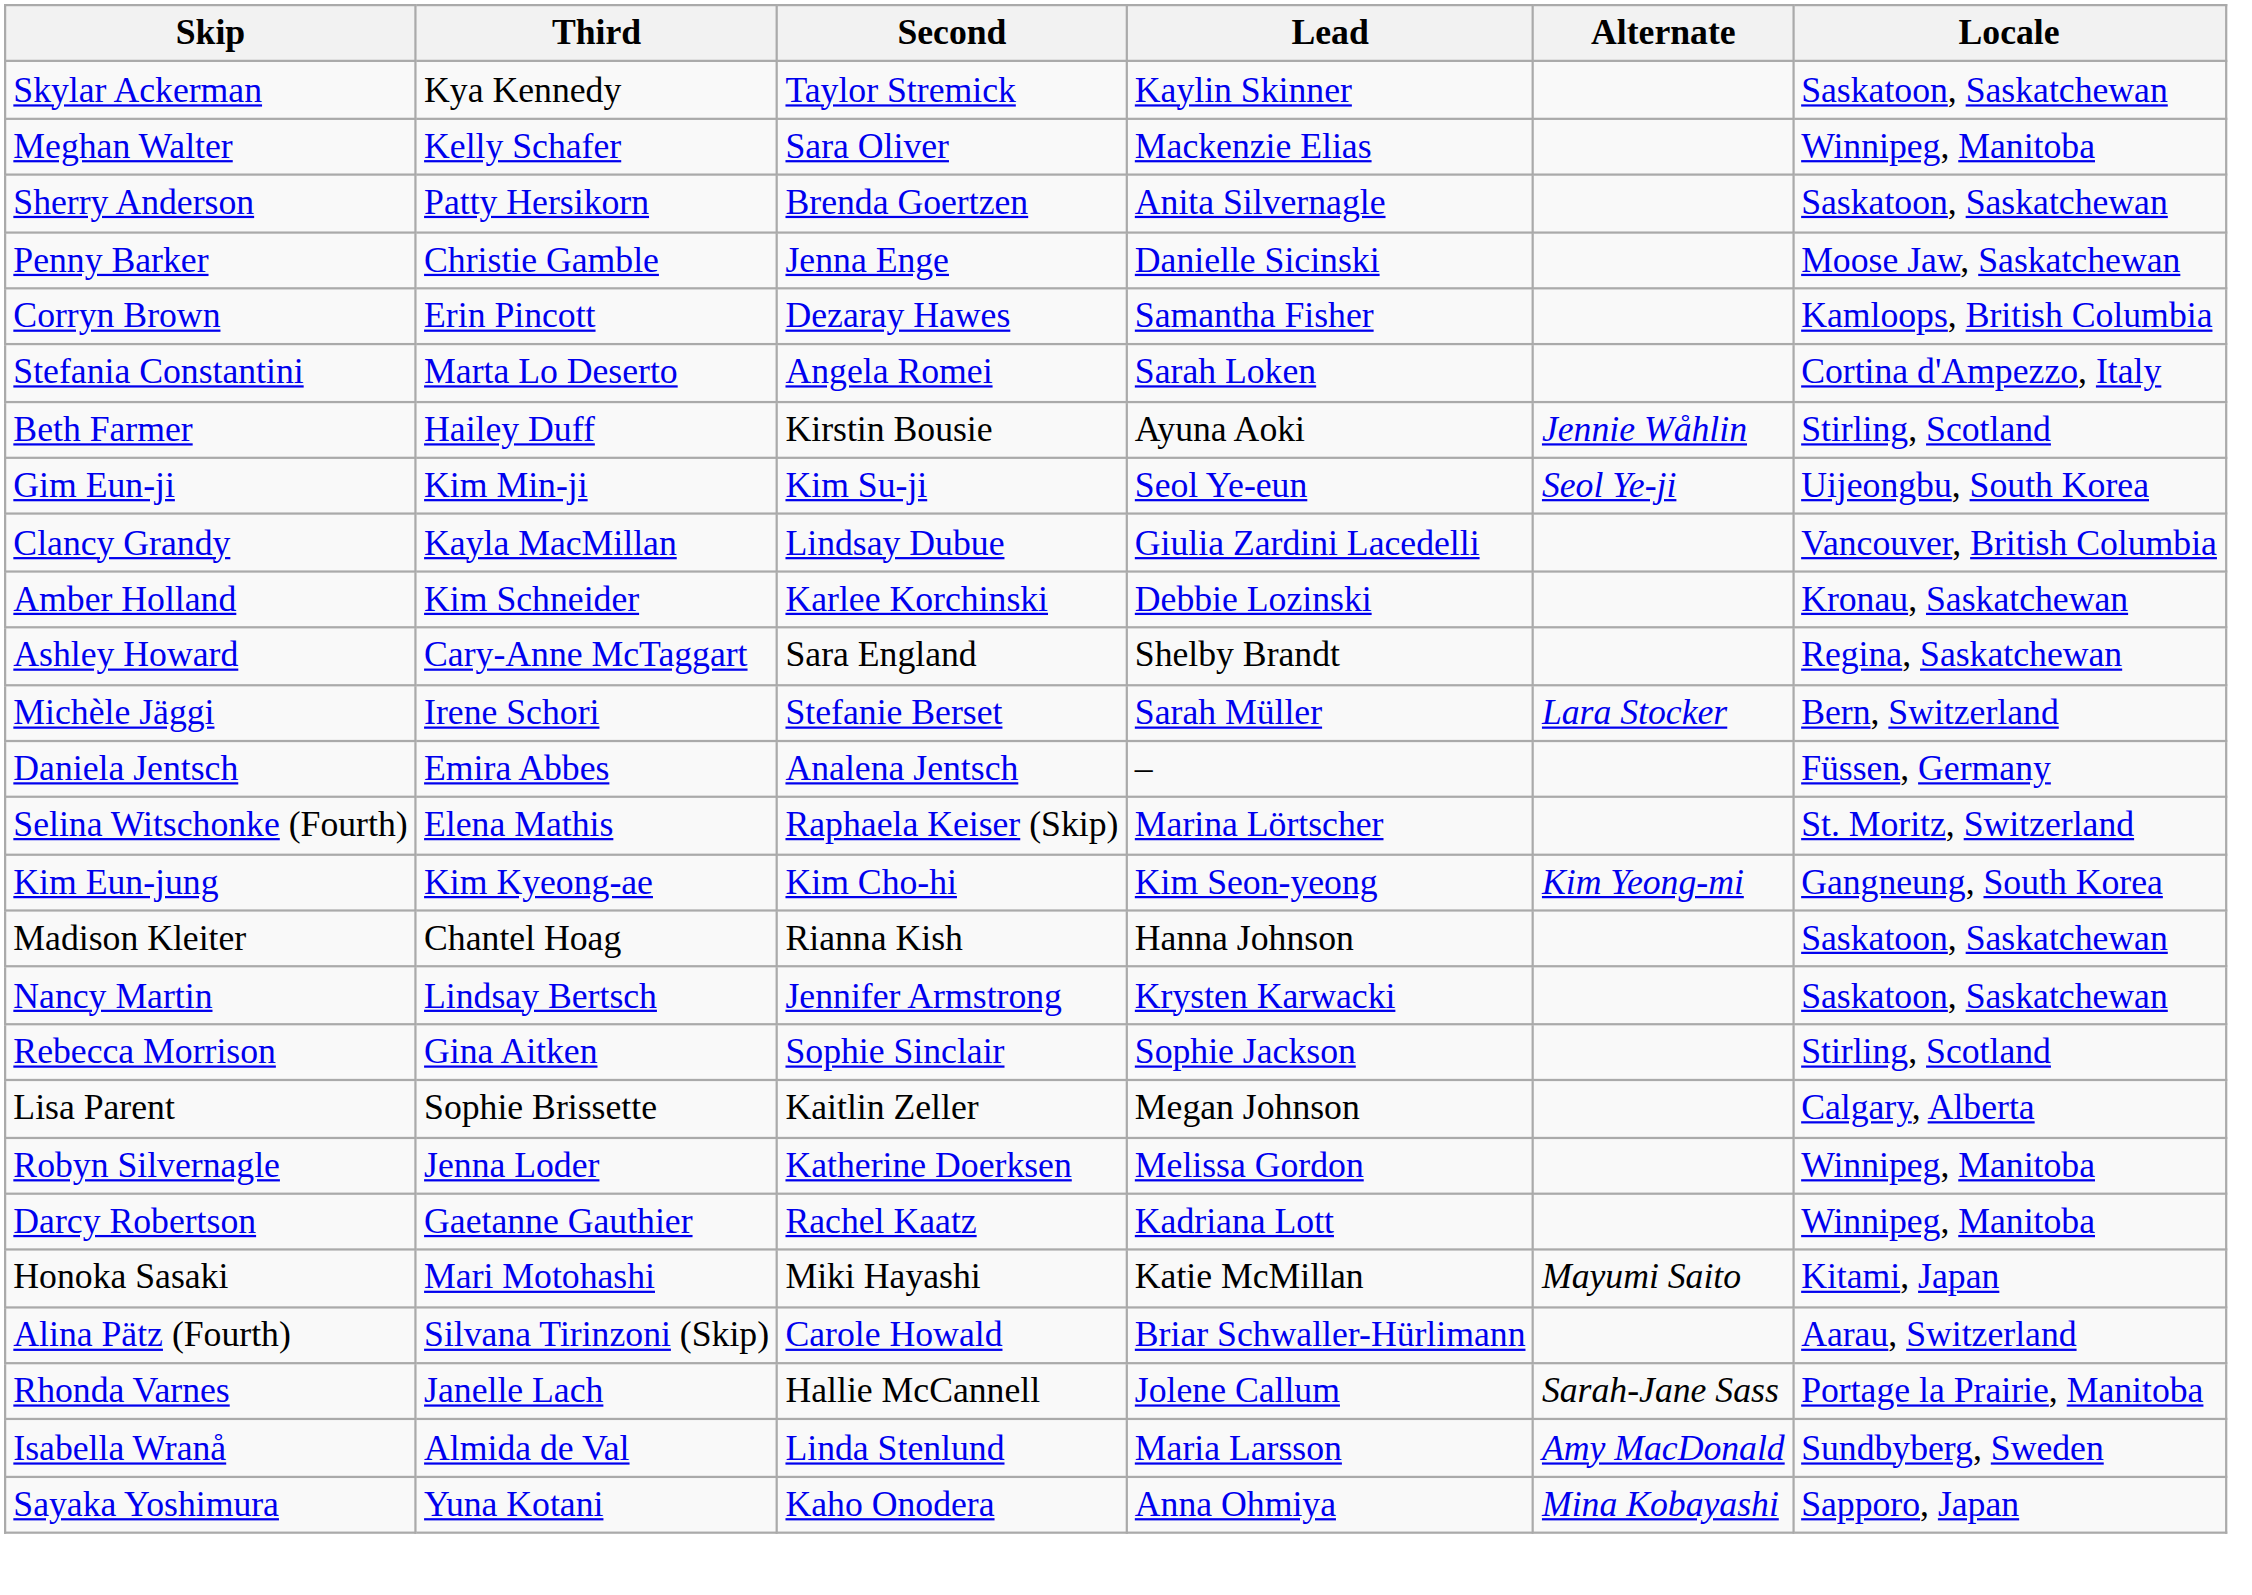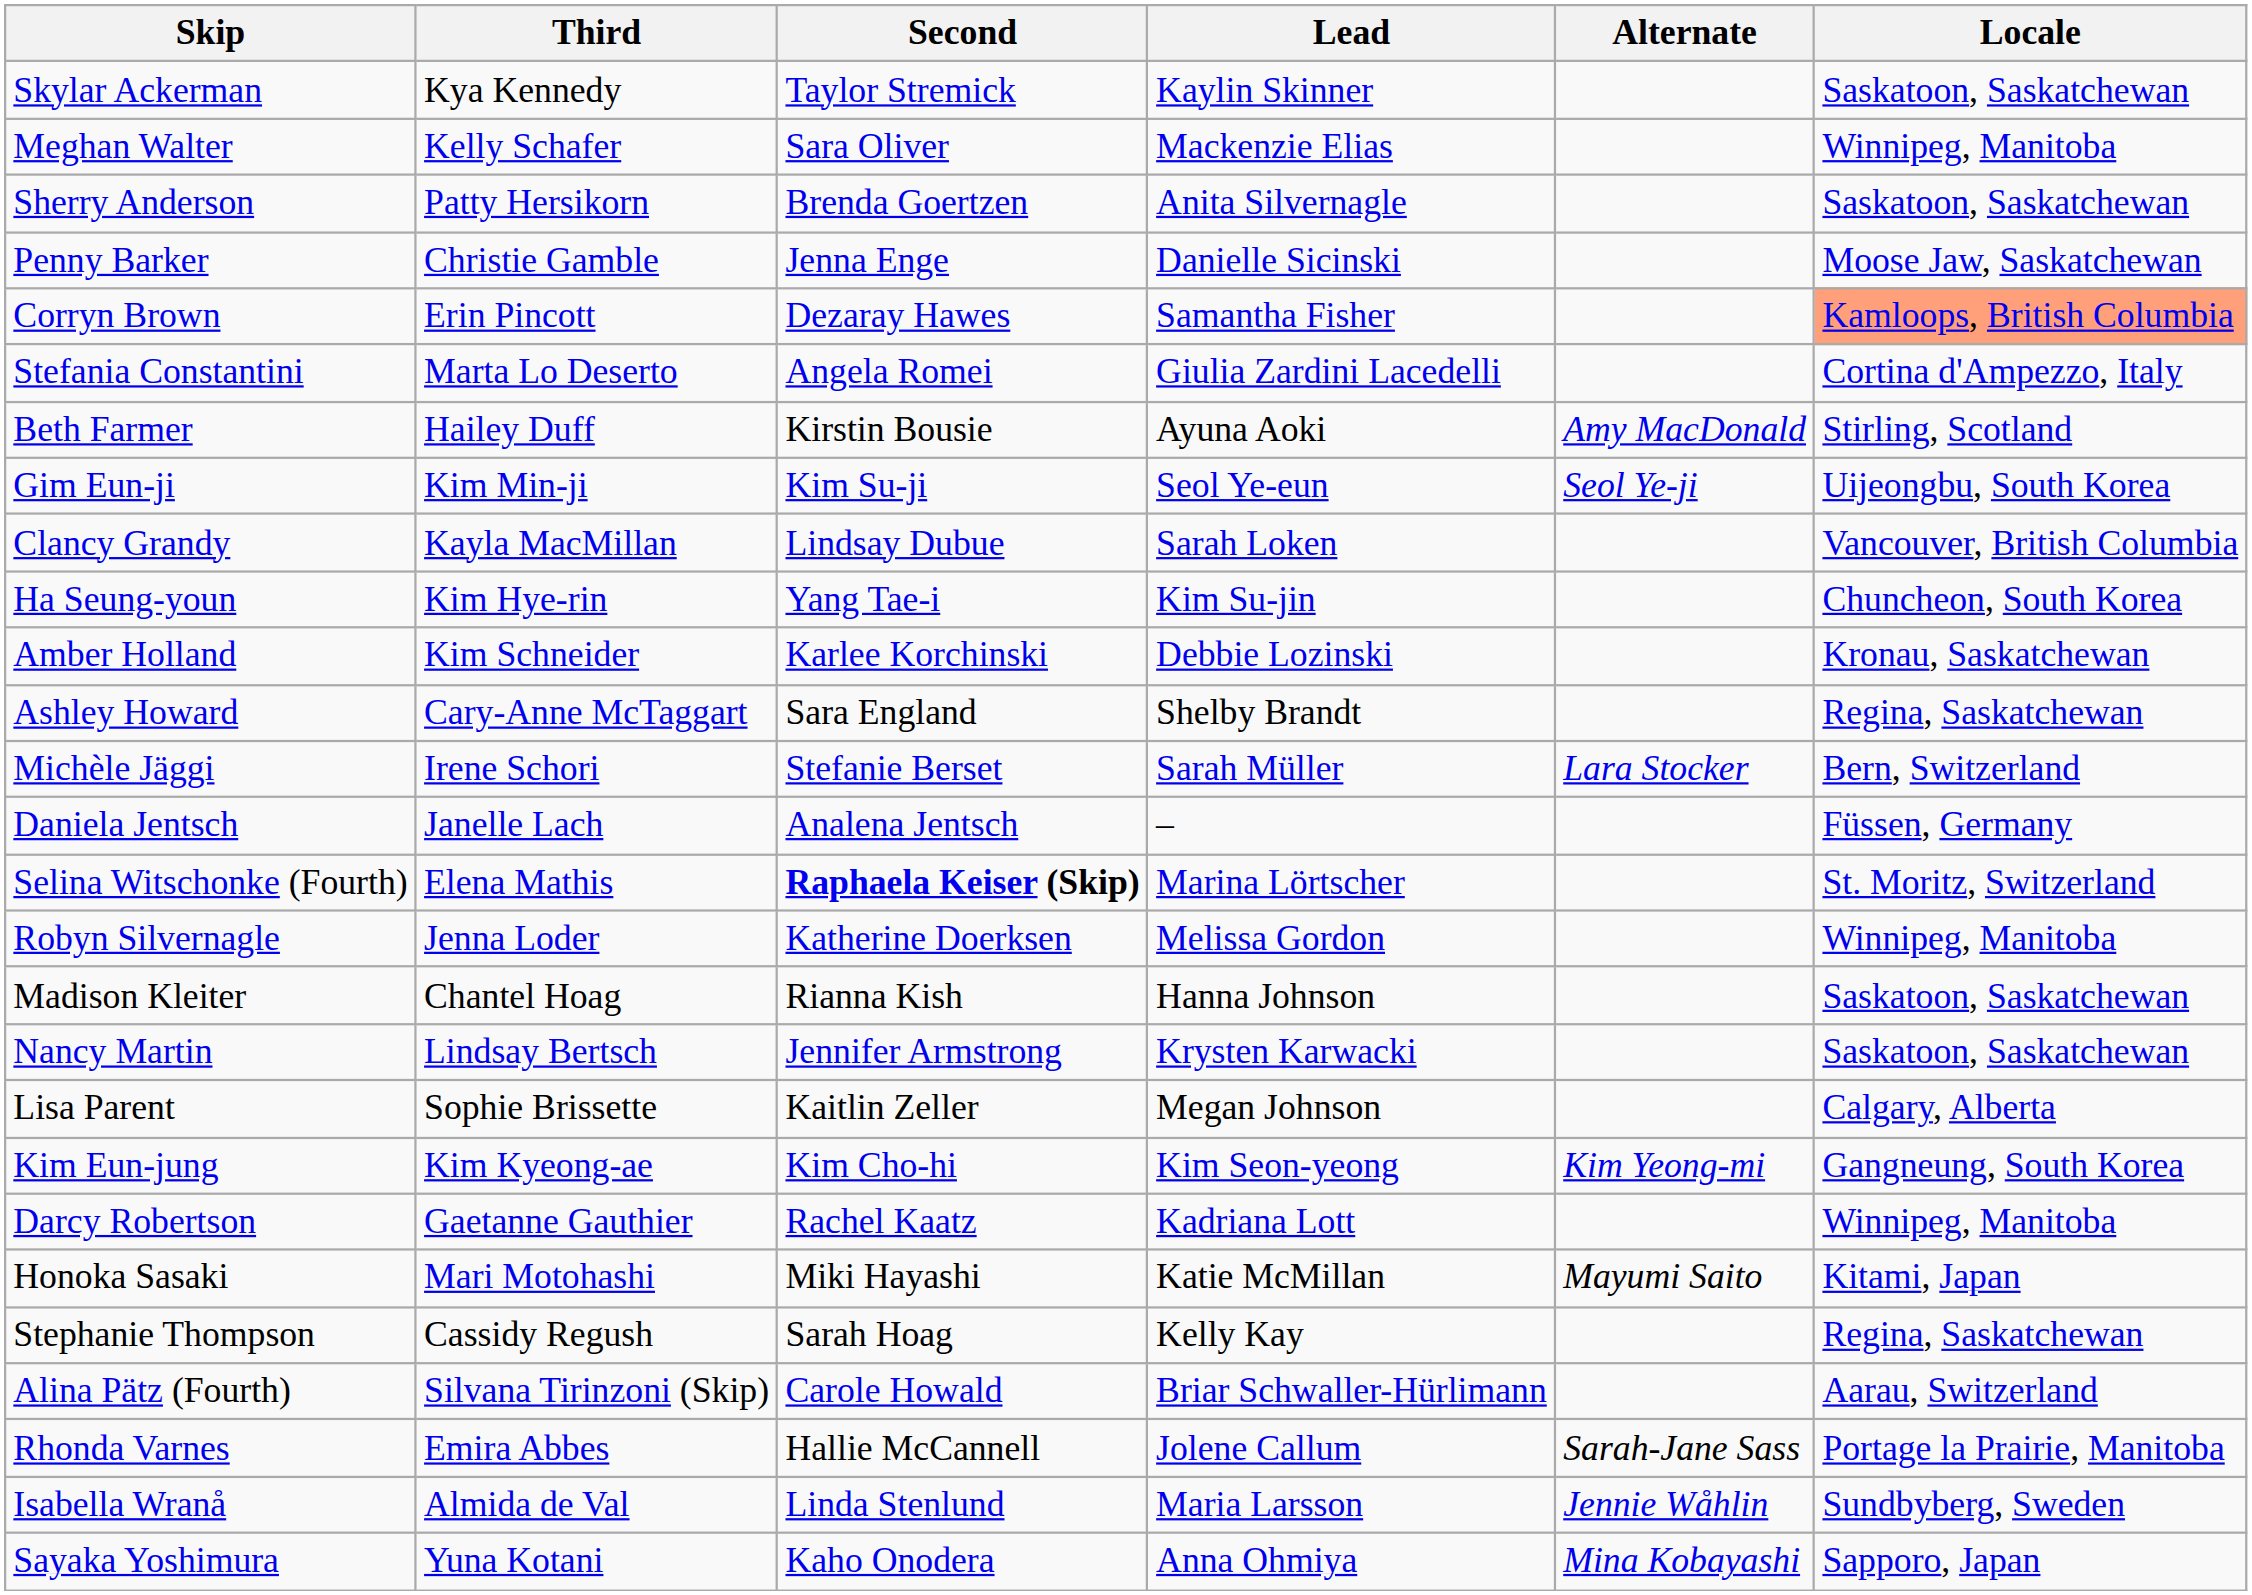Corryn Brown | Locale: no background -> lightsalmon background
Stefania Constantini | Lead: Sarah Loken -> Giulia Zardini Lacedelli
Beth Farmer | Alternate: Jennie Wåhlin -> Amy MacDonald
Clancy Grandy | Lead: Giulia Zardini Lacedelli -> Sarah Loken
+ row: Ha Seung-youn | Kim Hye-rin | Yang Tae-i | Kim Su-jin | Chuncheon, South Korea
Daniela Jentsch | Third: Emira Abbes -> Janelle Lach
Selina Witschonke (Fourth) | Second: normal -> bold
rows swapped: Kim Eun-jung <-> Robyn Silvernagle
- row: Rebecca Morrison | Gina Aitken | Sophie Sinclair | Sophie Jackson | Stirling, Scotland
+ row: Stephanie Thompson | Cassidy Regush | Sarah Hoag | Kelly Kay | Regina, Saskatchewan
Rhonda Varnes | Third: Janelle Lach -> Emira Abbes
Isabella Wranå | Alternate: Amy MacDonald -> Jennie Wåhlin
